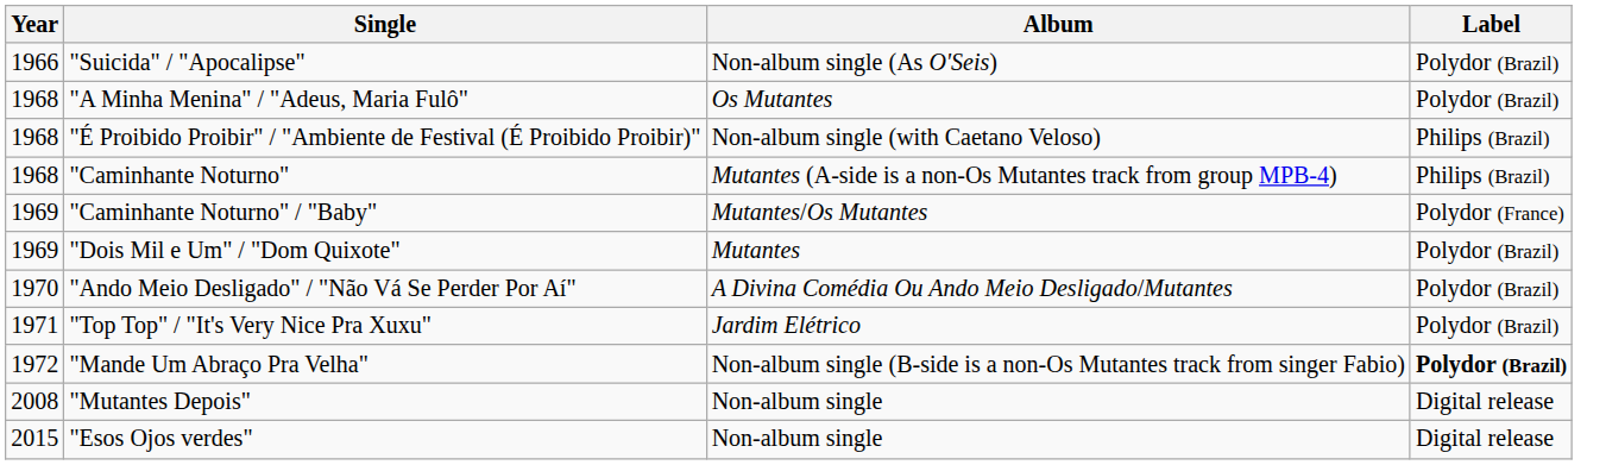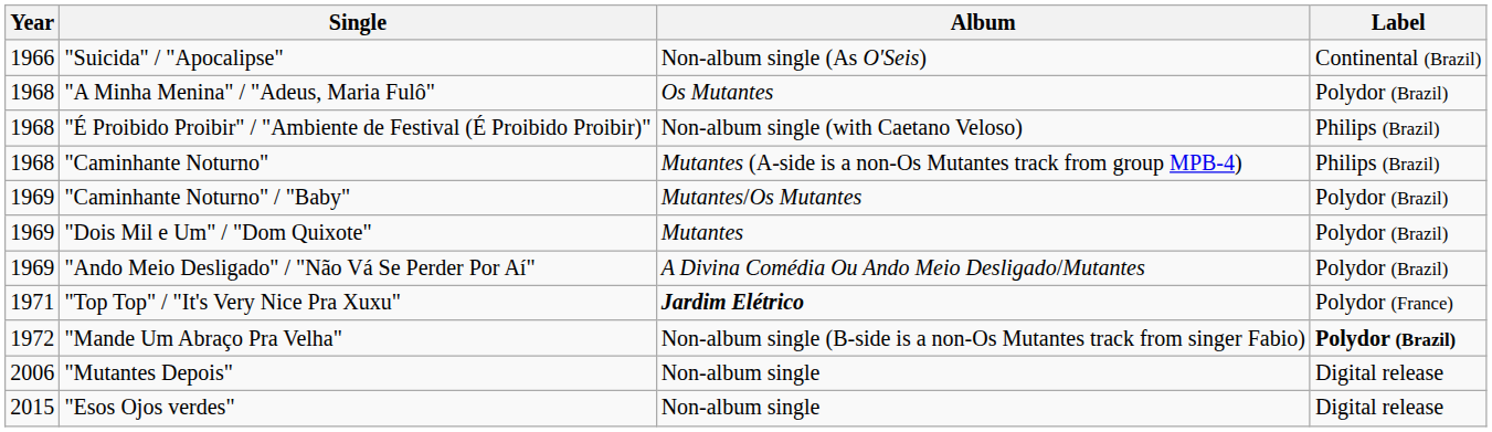"Suicida" / "Apocalipse" | Label: Polydor (Brazil) -> Continental (Brazil)
"Caminhante Noturno" / "Baby" | Label: Polydor (France) -> Polydor (Brazil)
"Ando Meio Desligado" / "Não Vá Se Perder Por Aí" | Year: 1970 -> 1969
"Top Top" / "It's Very Nice Pra Xuxu" | Album: normal -> bold
"Top Top" / "It's Very Nice Pra Xuxu" | Label: Polydor (Brazil) -> Polydor (France)
"Mutantes Depois" | Year: 2008 -> 2006
